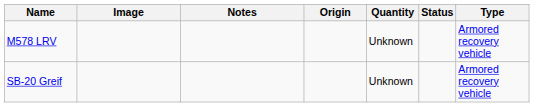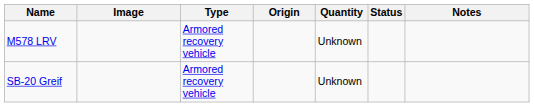columns swapped: Type <-> Notes
